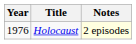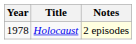Holocaust | Year: 1976 -> 1978
